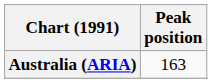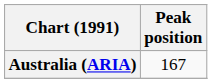Australia (ARIA) | Peak position: 163 -> 167
